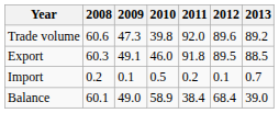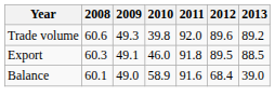Trade volume | 2009: 47.3 -> 49.3
- row: Import | 0.2 | 0.1 | 0.5 | 0.2 | 0.1 | 0.7
Balance | 2011: 38.4 -> 91.6
